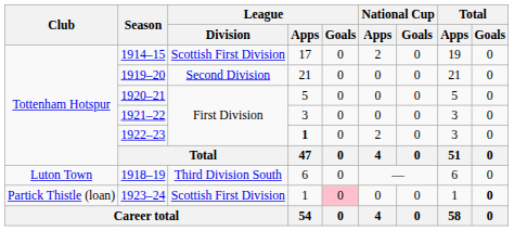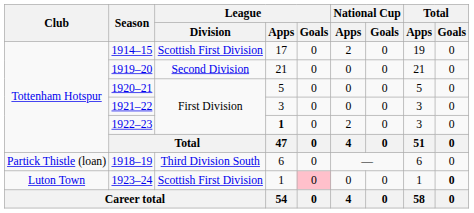1918–19 | Club: Luton Town -> Partick Thistle (loan)
1923–24 | Club: Partick Thistle (loan) -> Luton Town
